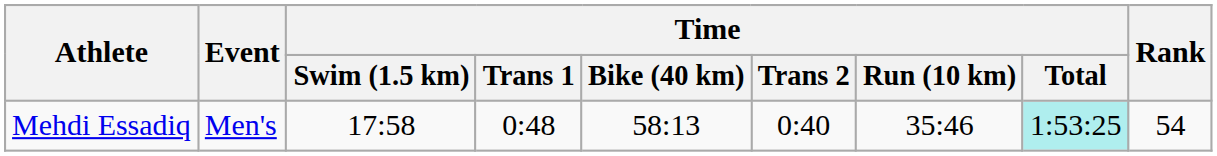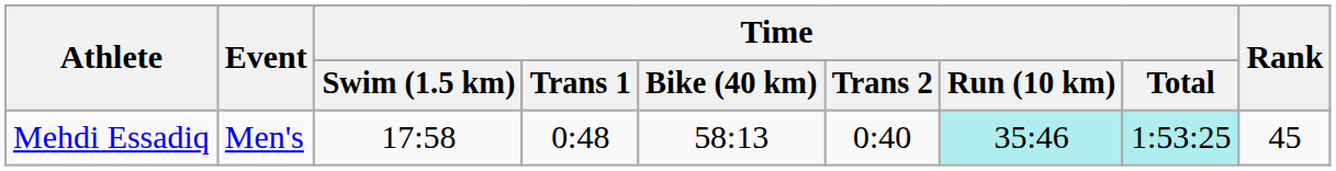Mehdi Essadiq | Time / Run (10 km): no background -> paleturquoise background
Mehdi Essadiq | Rank: 54 -> 45
